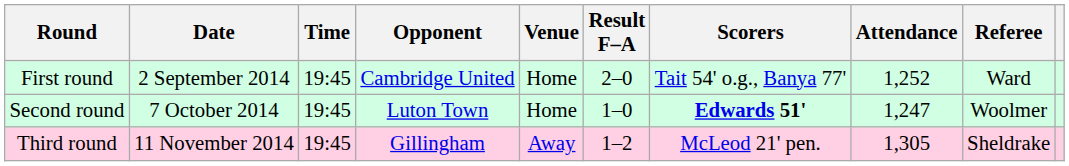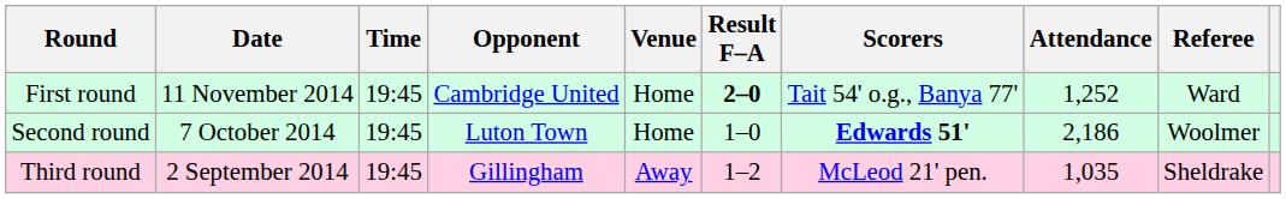First round | Date: 2 September 2014 -> 11 November 2014
First round | Result F–A: normal -> bold
Second round | Attendance: 1,247 -> 2,186
Third round | Date: 11 November 2014 -> 2 September 2014
Third round | Attendance: 1,305 -> 1,035
